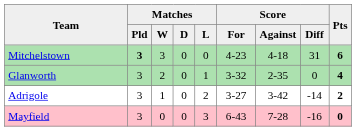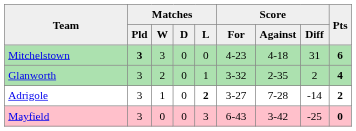Glanworth | Score / Diff: 0 -> 2
Adrigole | Matches / L: normal -> bold
Adrigole | Score / Against: 3-42 -> 7-28
Mayfield | Score / Against: 7-28 -> 3-42
Mayfield | Score / Diff: -16 -> -25
